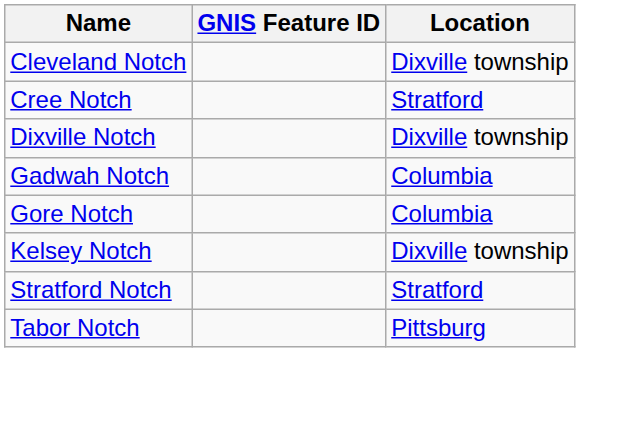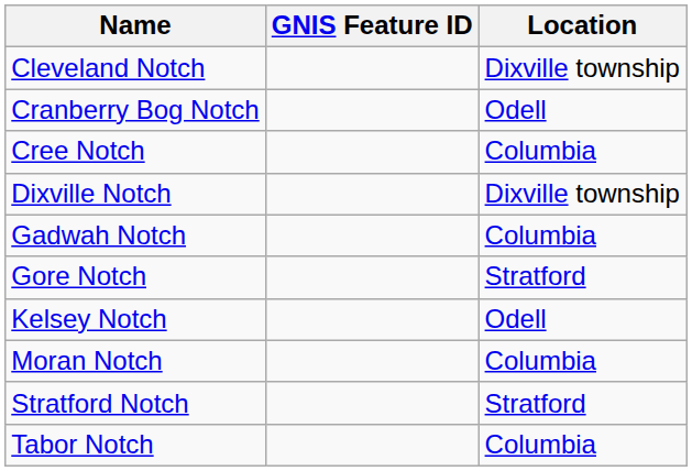+ row: Cranberry Bog Notch | Odell
Cree Notch | Location: Stratford -> Columbia
Gore Notch | Location: Columbia -> Stratford
Kelsey Notch | Location: Dixville township -> Odell
+ row: Moran Notch | Columbia
Tabor Notch | Location: Pittsburg -> Columbia
